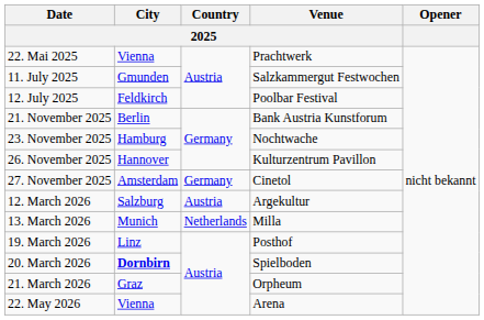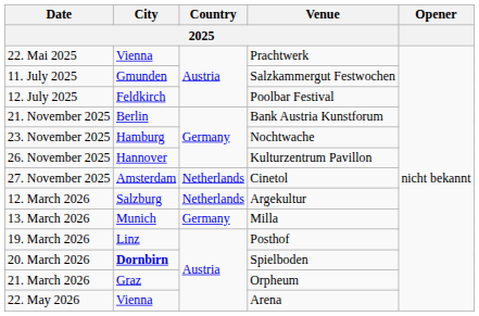27. November 2025 | Country / 2025: Germany -> Netherlands
12. March 2026 | Country / 2025: Austria -> Netherlands
13. March 2026 | Country / 2025: Netherlands -> Germany
